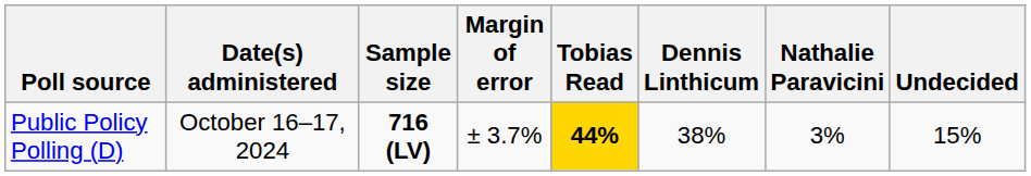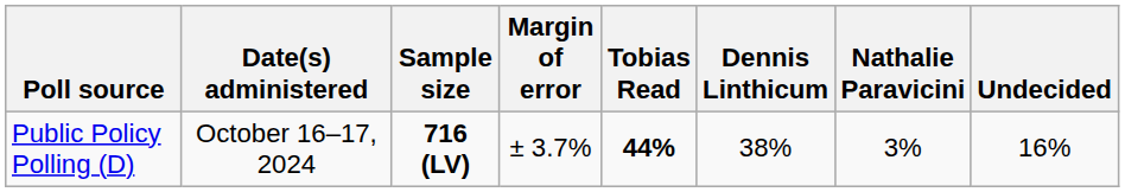Public Policy Polling (D) | Tobias Read: gold background -> no background
Public Policy Polling (D) | Undecided: 15% -> 16%
